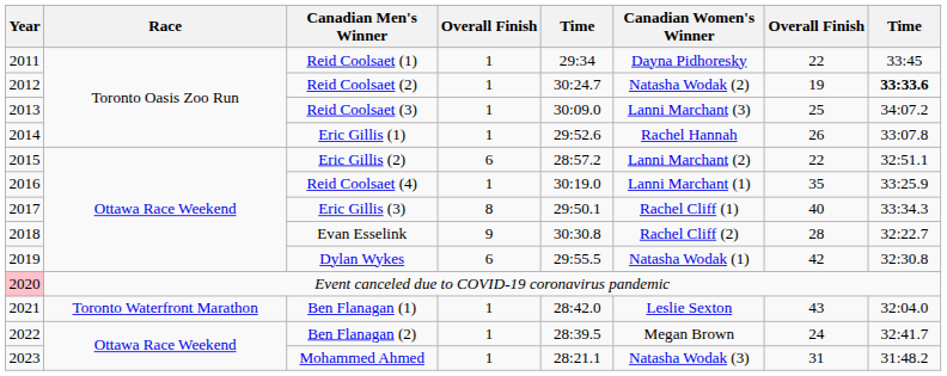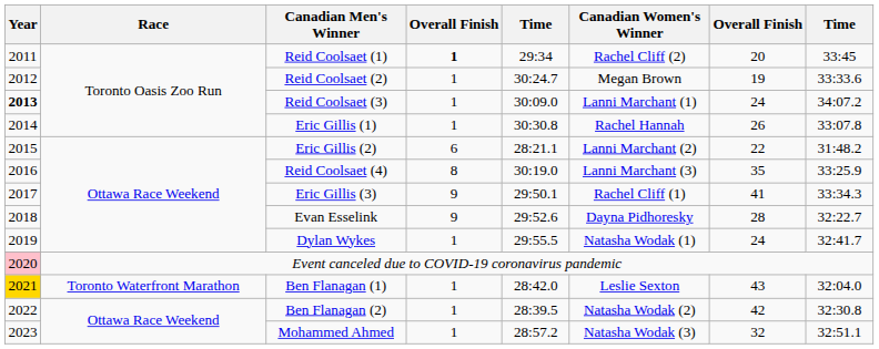Reid Coolsaet (1) | column 4: normal -> bold
Reid Coolsaet (1) | Canadian Women's Winner: Dayna Pidhoresky -> Rachel Cliff (2)
Reid Coolsaet (1) | column 7: 22 -> 20
Reid Coolsaet (2) | Canadian Women's Winner: Natasha Wodak (2) -> Megan Brown
Reid Coolsaet (2) | column 8: bold -> normal
Reid Coolsaet (3) | Year: normal -> bold
Reid Coolsaet (3) | Canadian Women's Winner: Lanni Marchant (3) -> Lanni Marchant (1)
Reid Coolsaet (3) | column 7: 25 -> 24
Eric Gillis (1) | column 5: 29:52.6 -> 30:30.8
Eric Gillis (2) | column 5: 28:57.2 -> 28:21.1
Eric Gillis (2) | column 8: 32:51.1 -> 31:48.2
Reid Coolsaet (4) | column 4: 1 -> 8
Reid Coolsaet (4) | Canadian Women's Winner: Lanni Marchant (1) -> Lanni Marchant (3)
Eric Gillis (3) | column 4: 8 -> 9
Eric Gillis (3) | column 7: 40 -> 41
Evan Esselink | column 5: 30:30.8 -> 29:52.6
Evan Esselink | Canadian Women's Winner: Rachel Cliff (2) -> Dayna Pidhoresky
Dylan Wykes | column 4: 6 -> 1
Dylan Wykes | column 7: 42 -> 24
Dylan Wykes | column 8: 32:30.8 -> 32:41.7
Ben Flanagan (1) | Year: no background -> gold background
Ben Flanagan (2) | Canadian Women's Winner: Megan Brown -> Natasha Wodak (2)
Ben Flanagan (2) | column 7: 24 -> 42
Ben Flanagan (2) | column 8: 32:41.7 -> 32:30.8
Mohammed Ahmed | column 5: 28:21.1 -> 28:57.2
Mohammed Ahmed | column 7: 31 -> 32
Mohammed Ahmed | column 8: 31:48.2 -> 32:51.1
